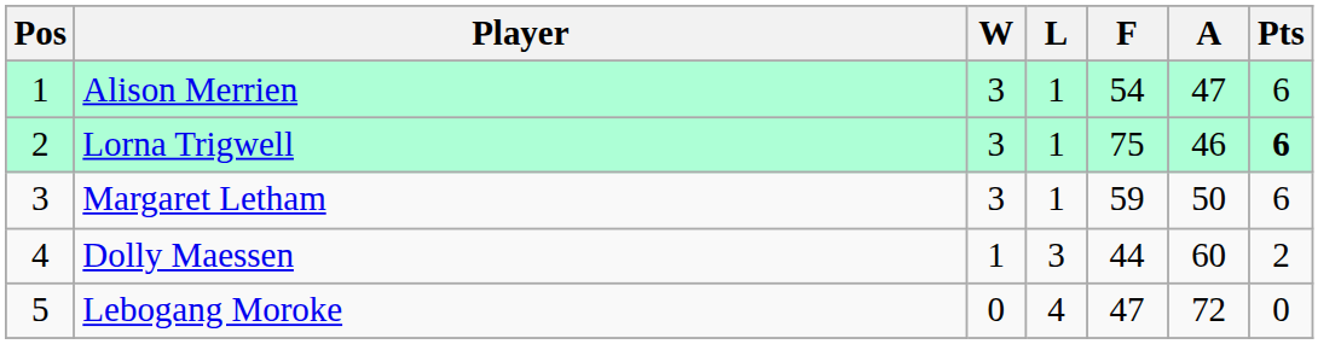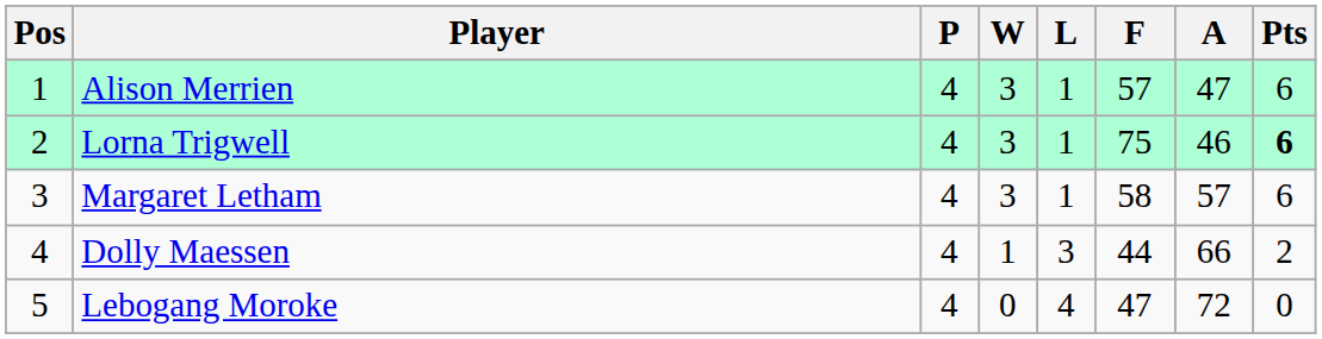+ column: P | 4 | 4 | 4 | 4 | 4
Alison Merrien | F: 54 -> 57
Margaret Letham | F: 59 -> 58
Margaret Letham | A: 50 -> 57
Dolly Maessen | A: 60 -> 66
